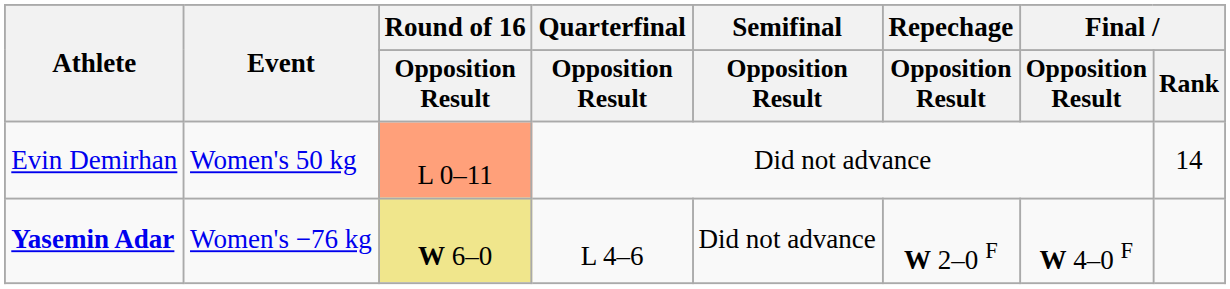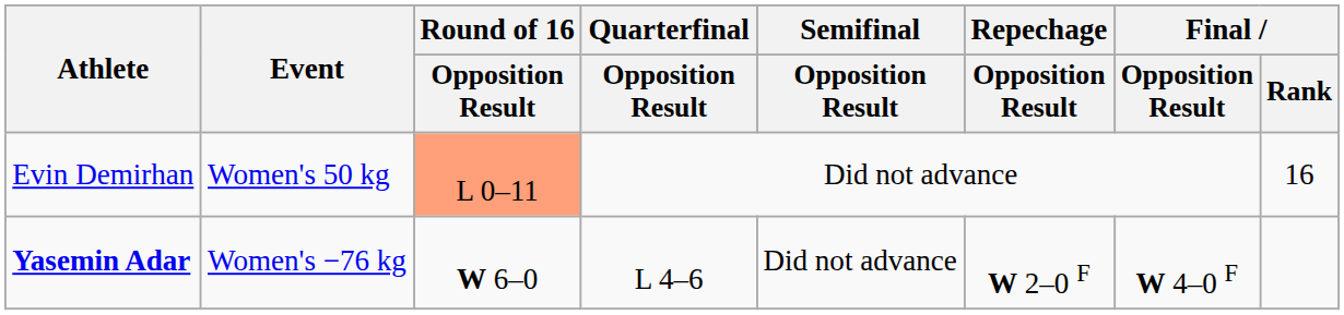Evin Demirhan | Final / Rank: 14 -> 16
Yasemin Adar | Round of 16 / Opposition Result: khaki background -> no background
